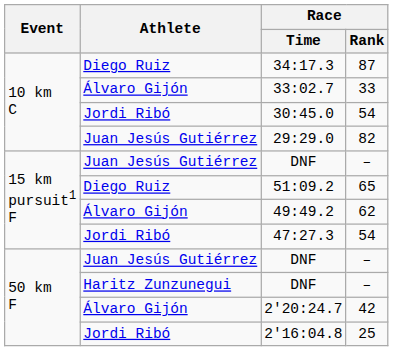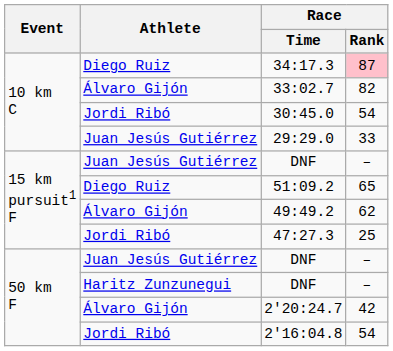34:17.3 | Race / Rank: no background -> pink background
33:02.7 | Race / Rank: 33 -> 82
29:29.0 | Race / Rank: 82 -> 33
47:27.3 | Race / Rank: 54 -> 25
2'16:04.8 | Race / Rank: 25 -> 54
